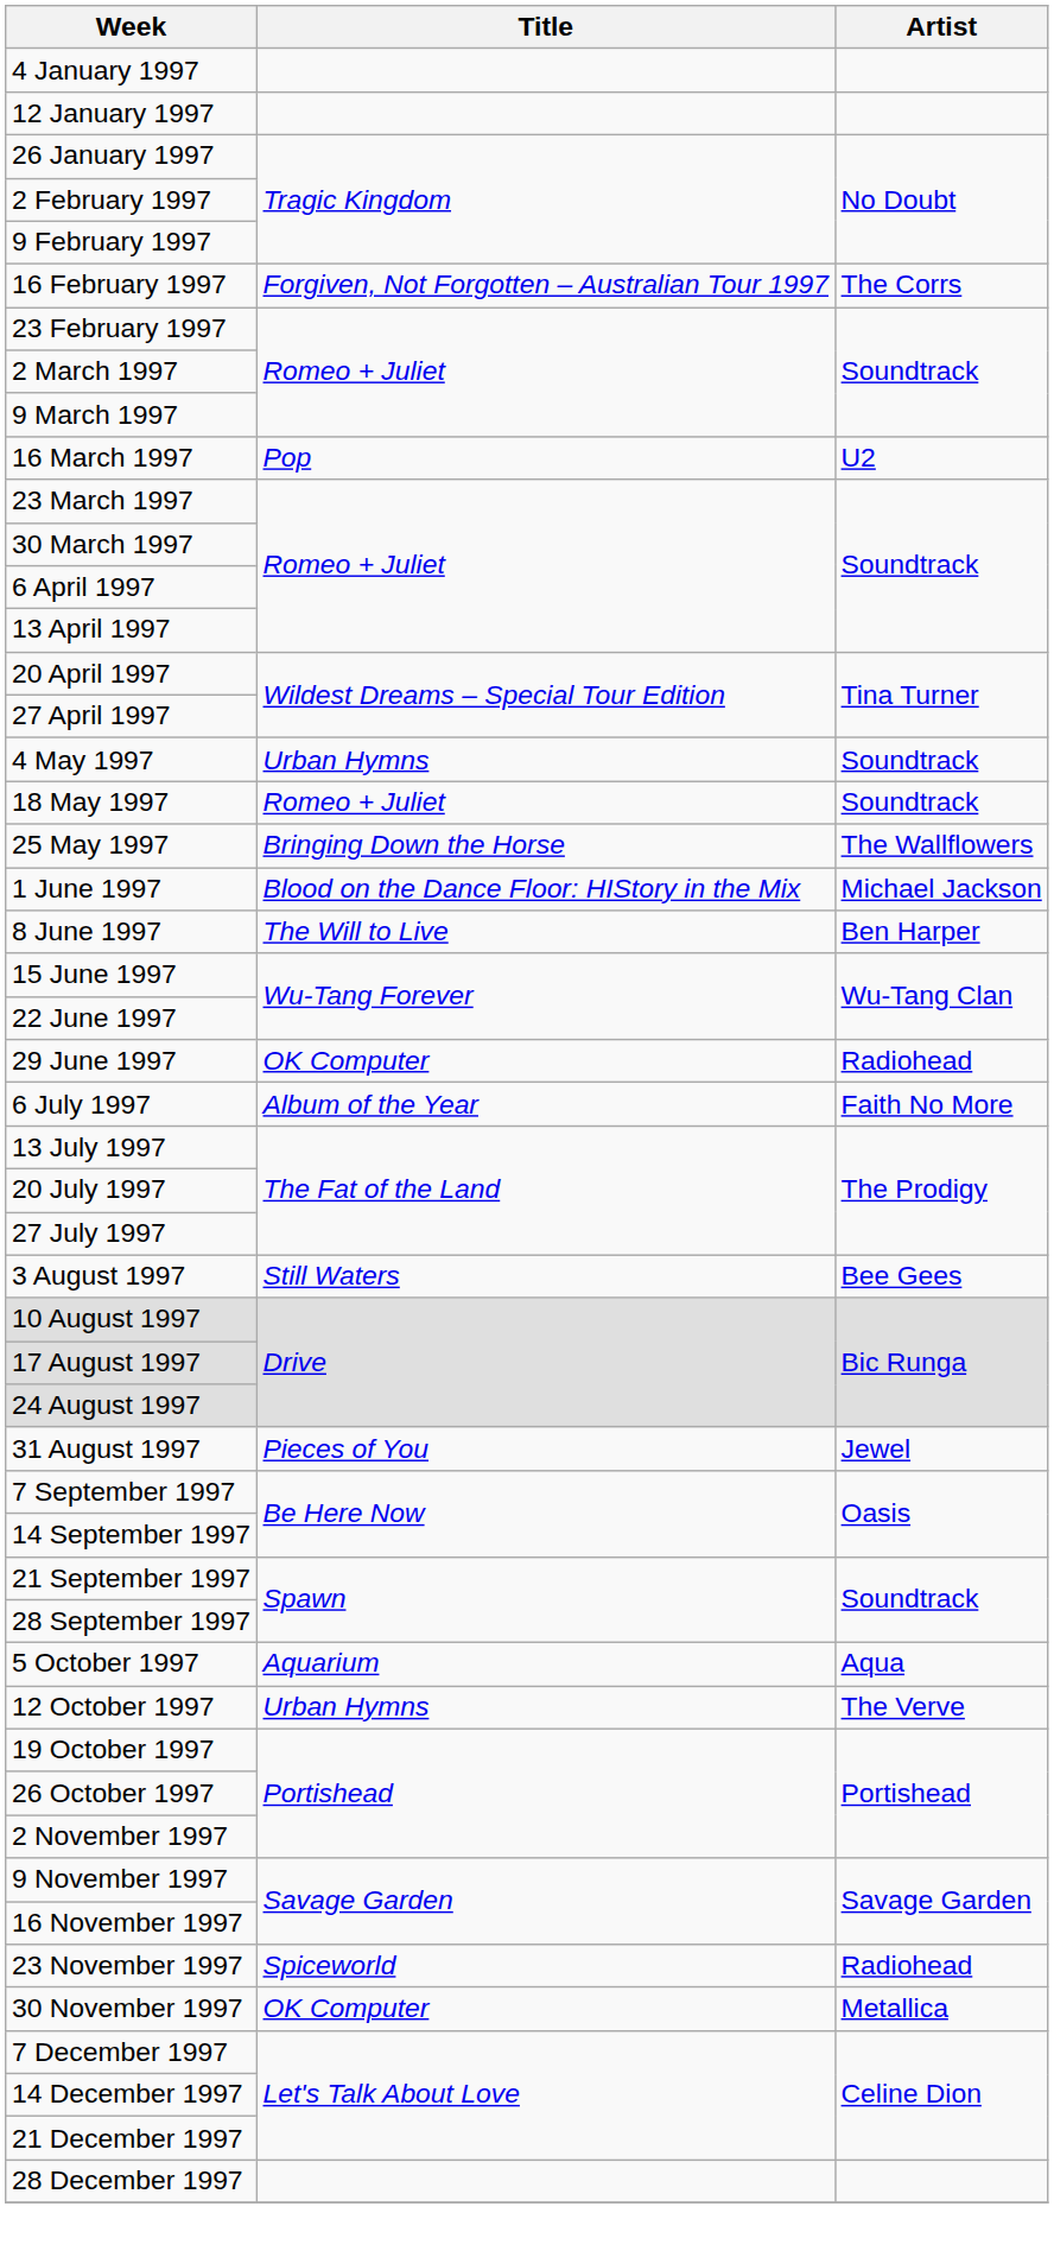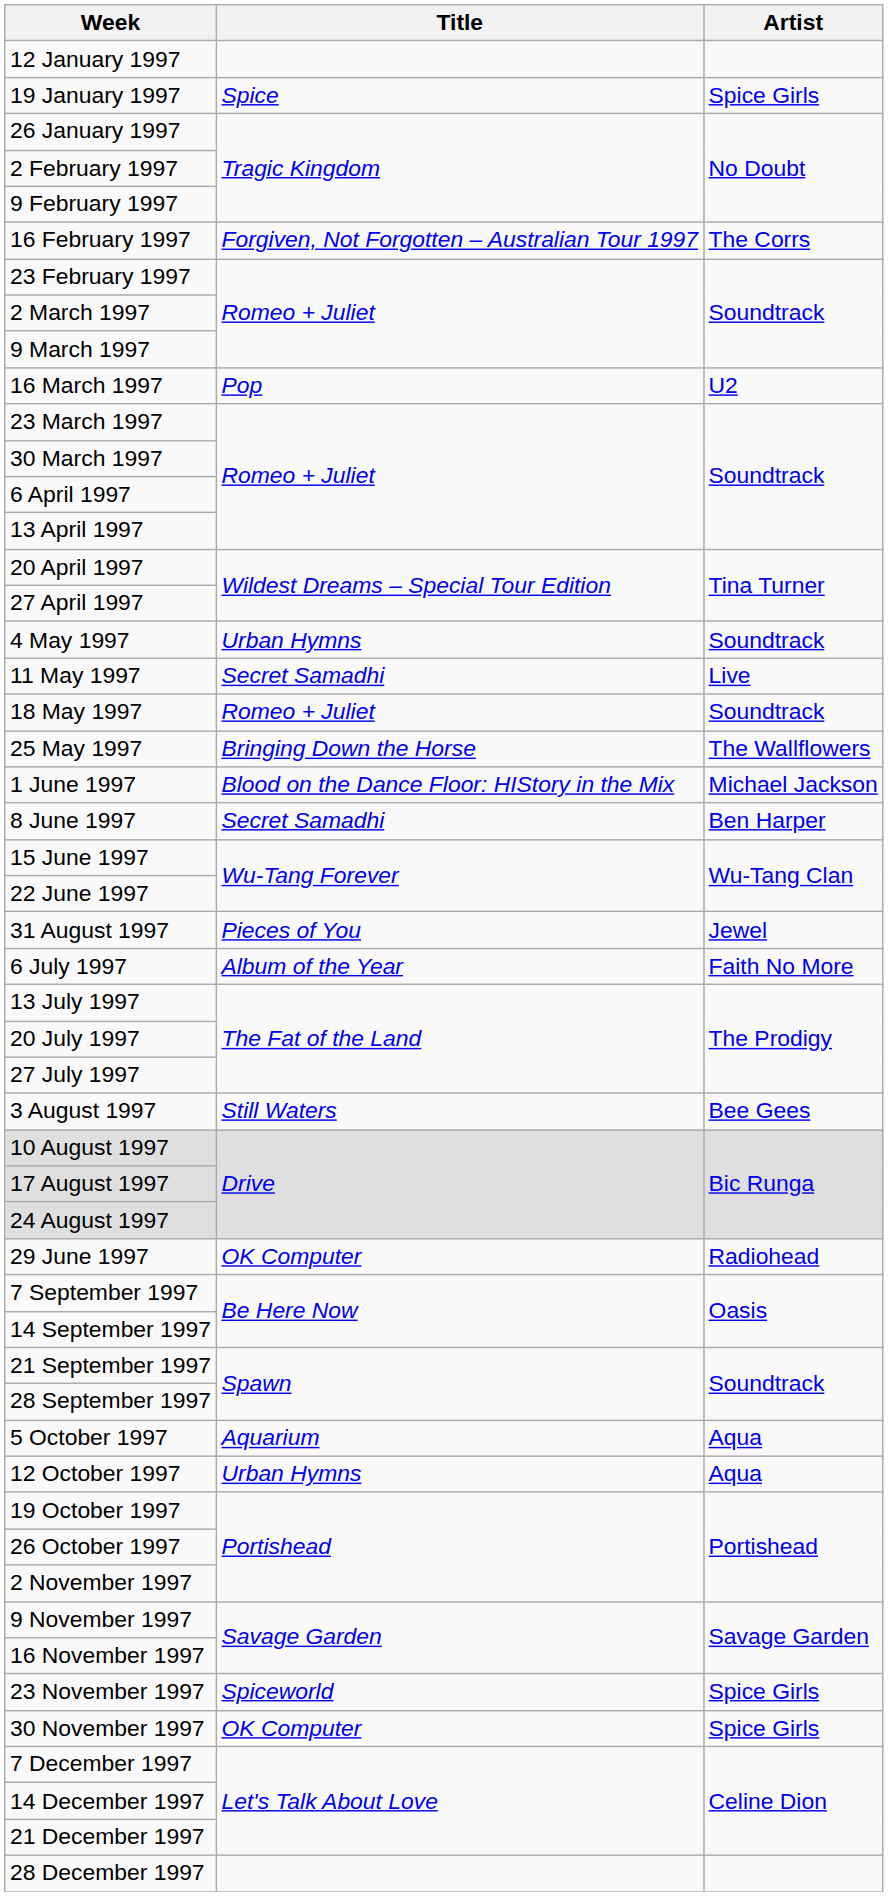- row: 4 January 1997
+ row: 19 January 1997 | Spice | Spice Girls
+ row: 11 May 1997 | Secret Samadhi | Live
8 June 1997 | Title: The Will to Live -> Secret Samadhi
rows swapped: 29 June 1997 <-> 31 August 1997
12 October 1997 | Artist: The Verve -> Aqua
23 November 1997 | Artist: Radiohead -> Spice Girls
30 November 1997 | Artist: Metallica -> Spice Girls
